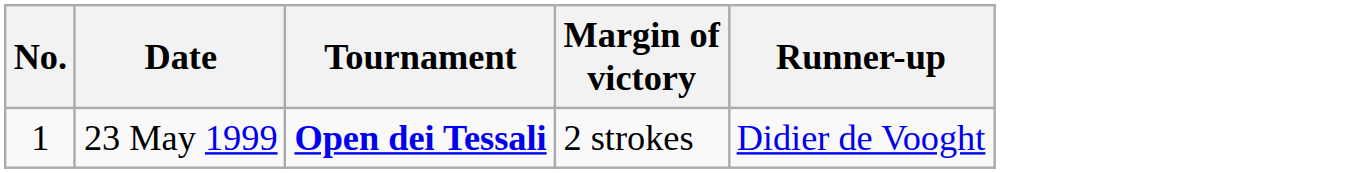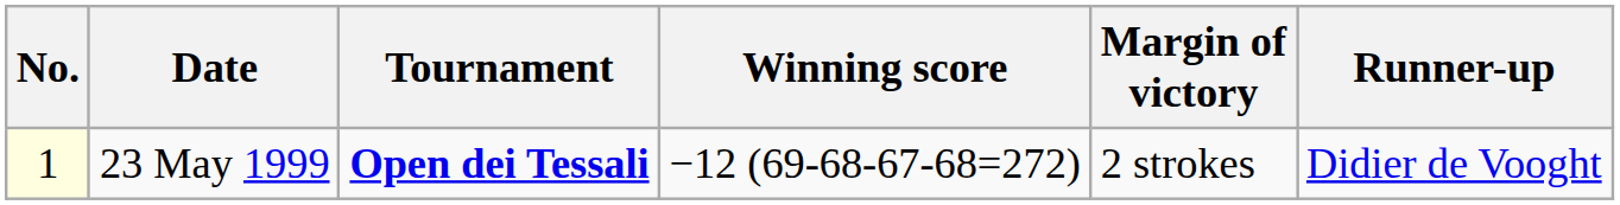+ column: Winning score | −12 (69-68-67-68=272)
23 May 1999 | No.: no background -> lightyellow background
